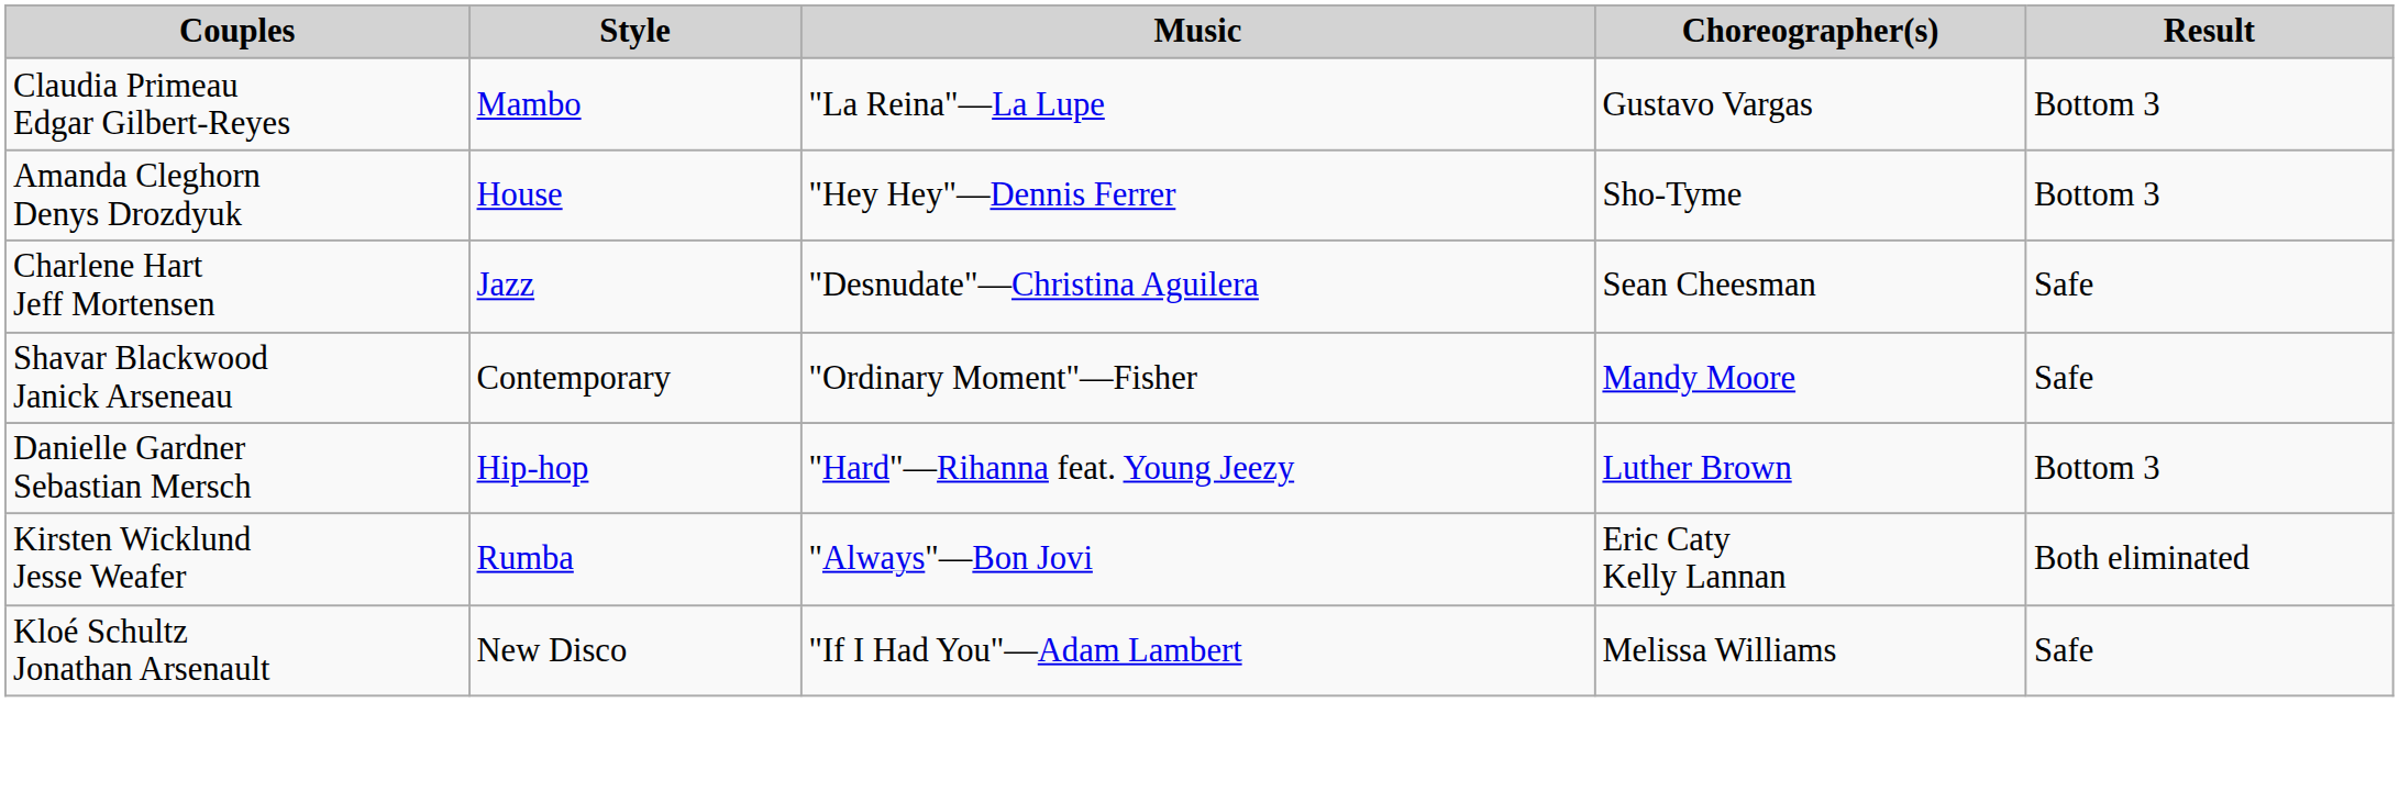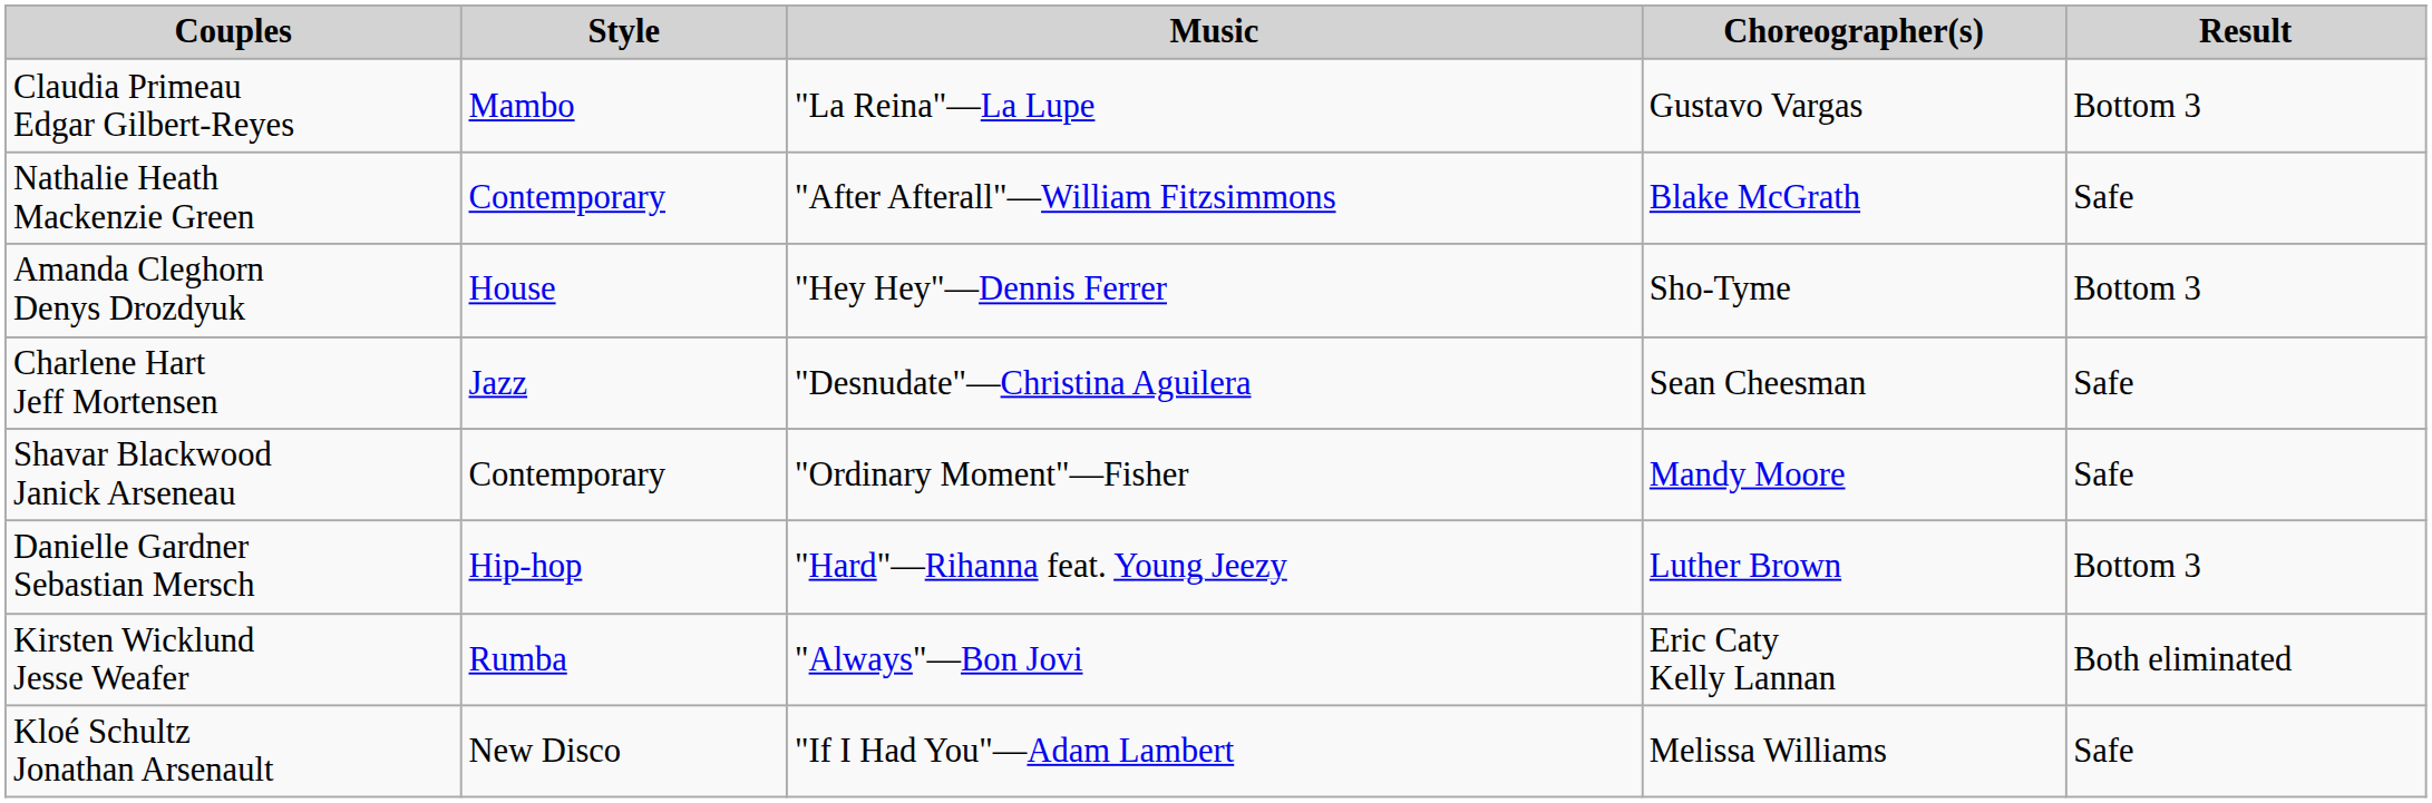+ row: Nathalie Heath Mackenzie Green | Contemporary | "After Afterall"—William Fitzsimmons | Blake McGrath | Safe
